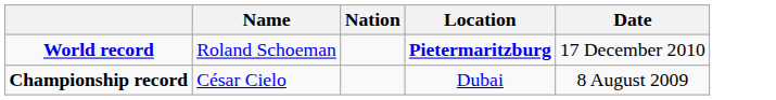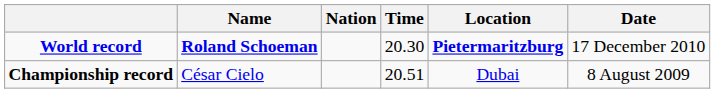+ column: Time | 20.30 | 20.51
World record | Name: normal -> bold
